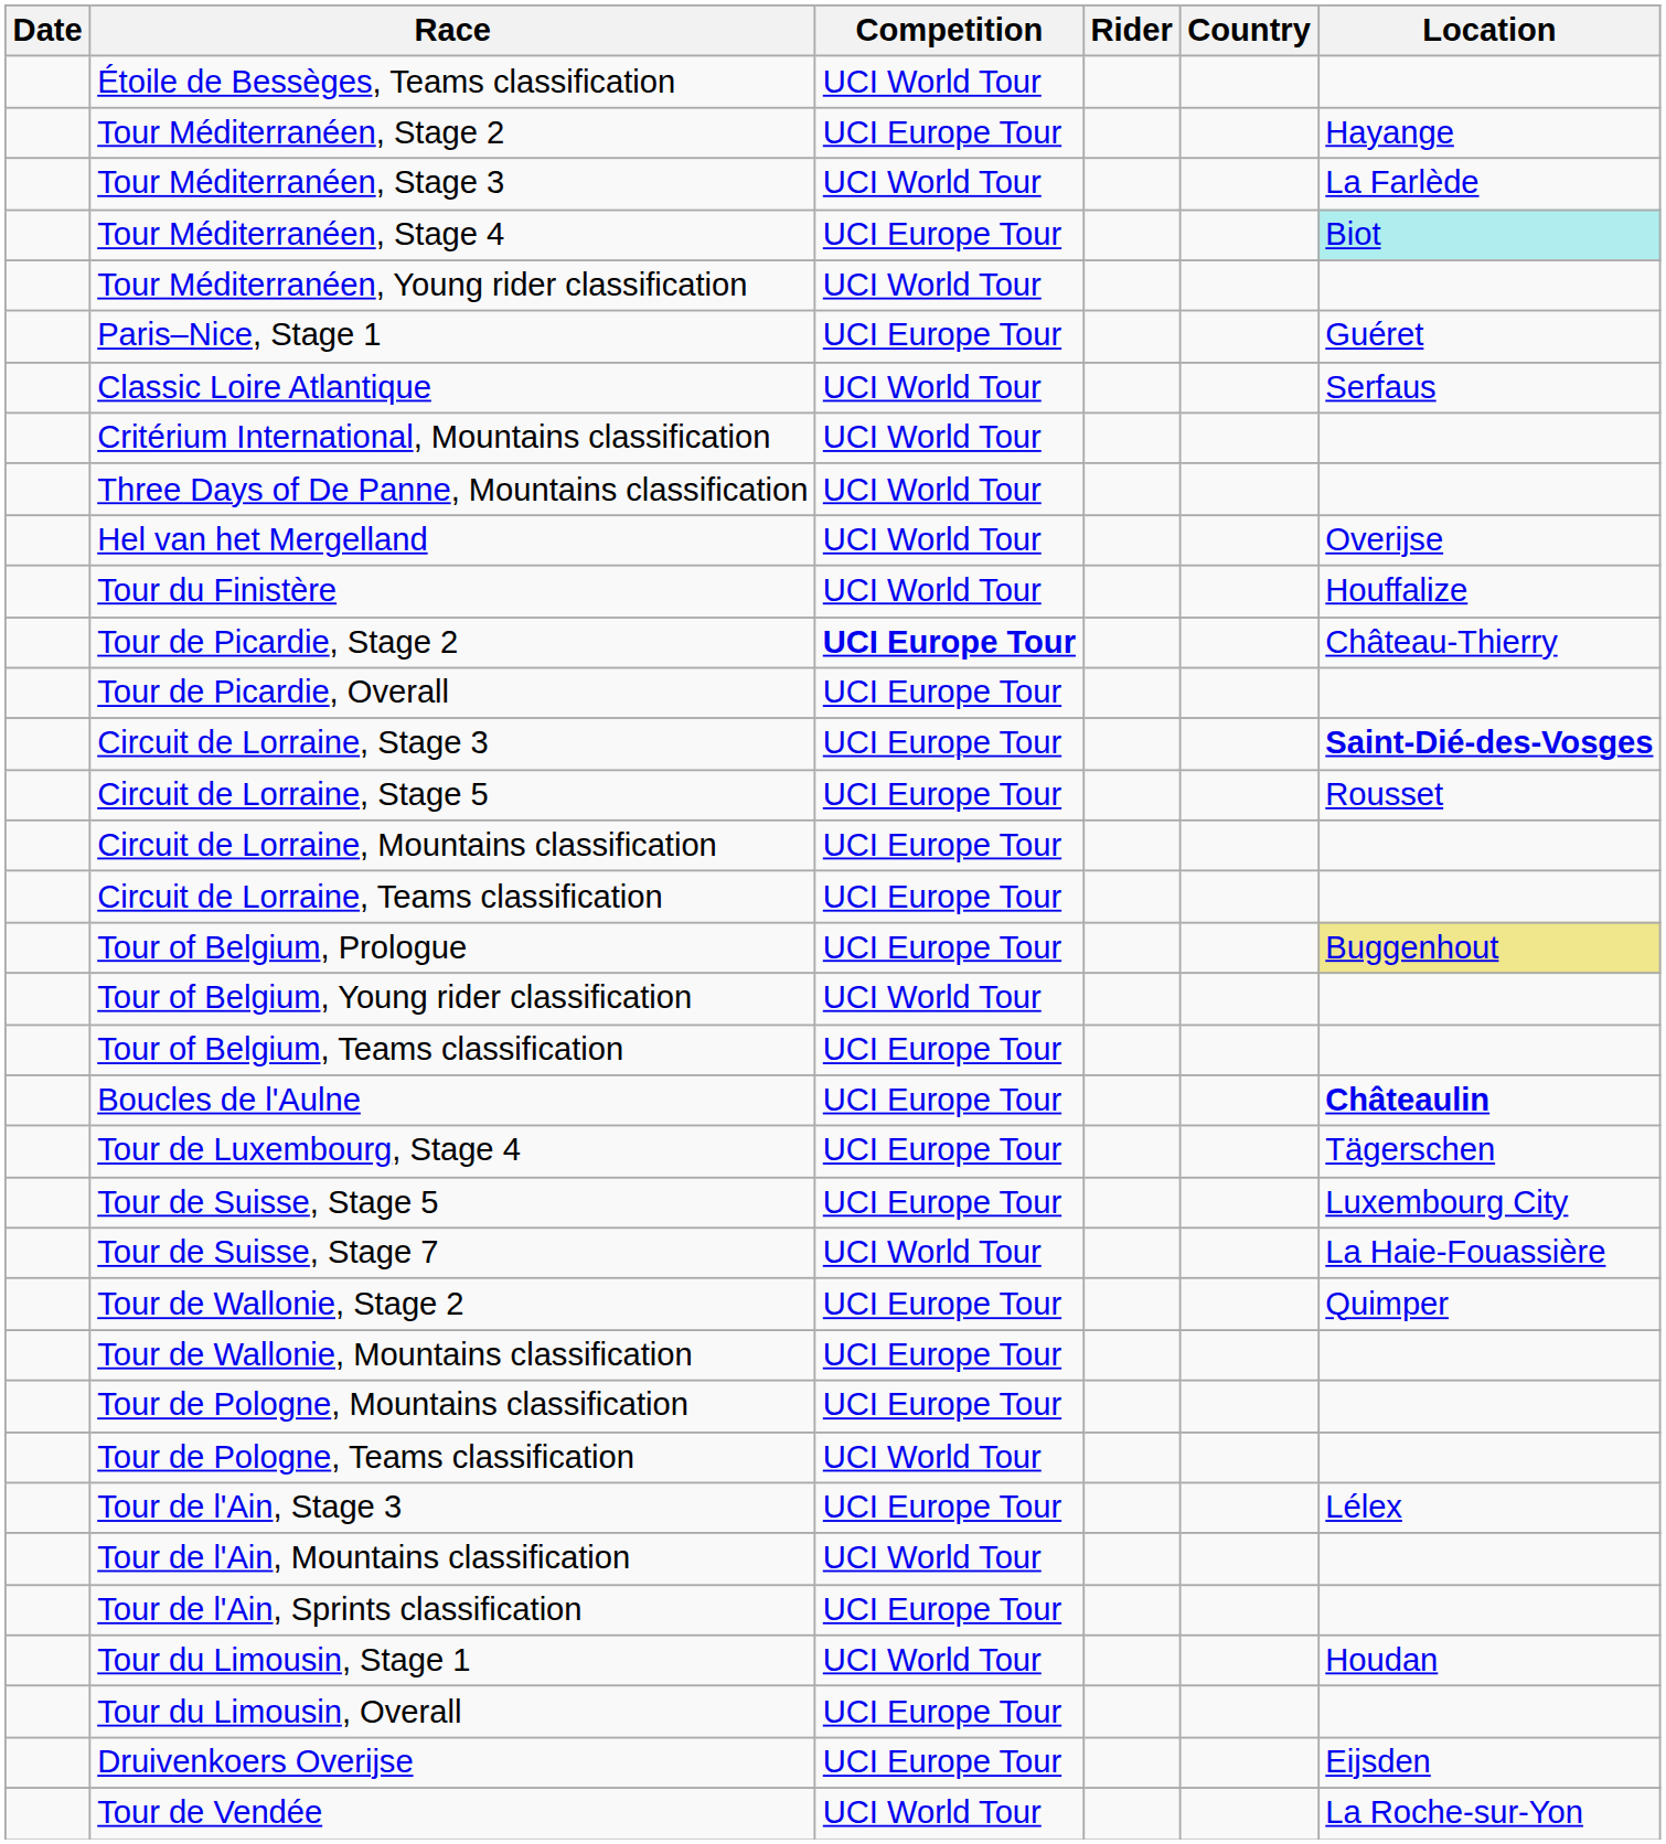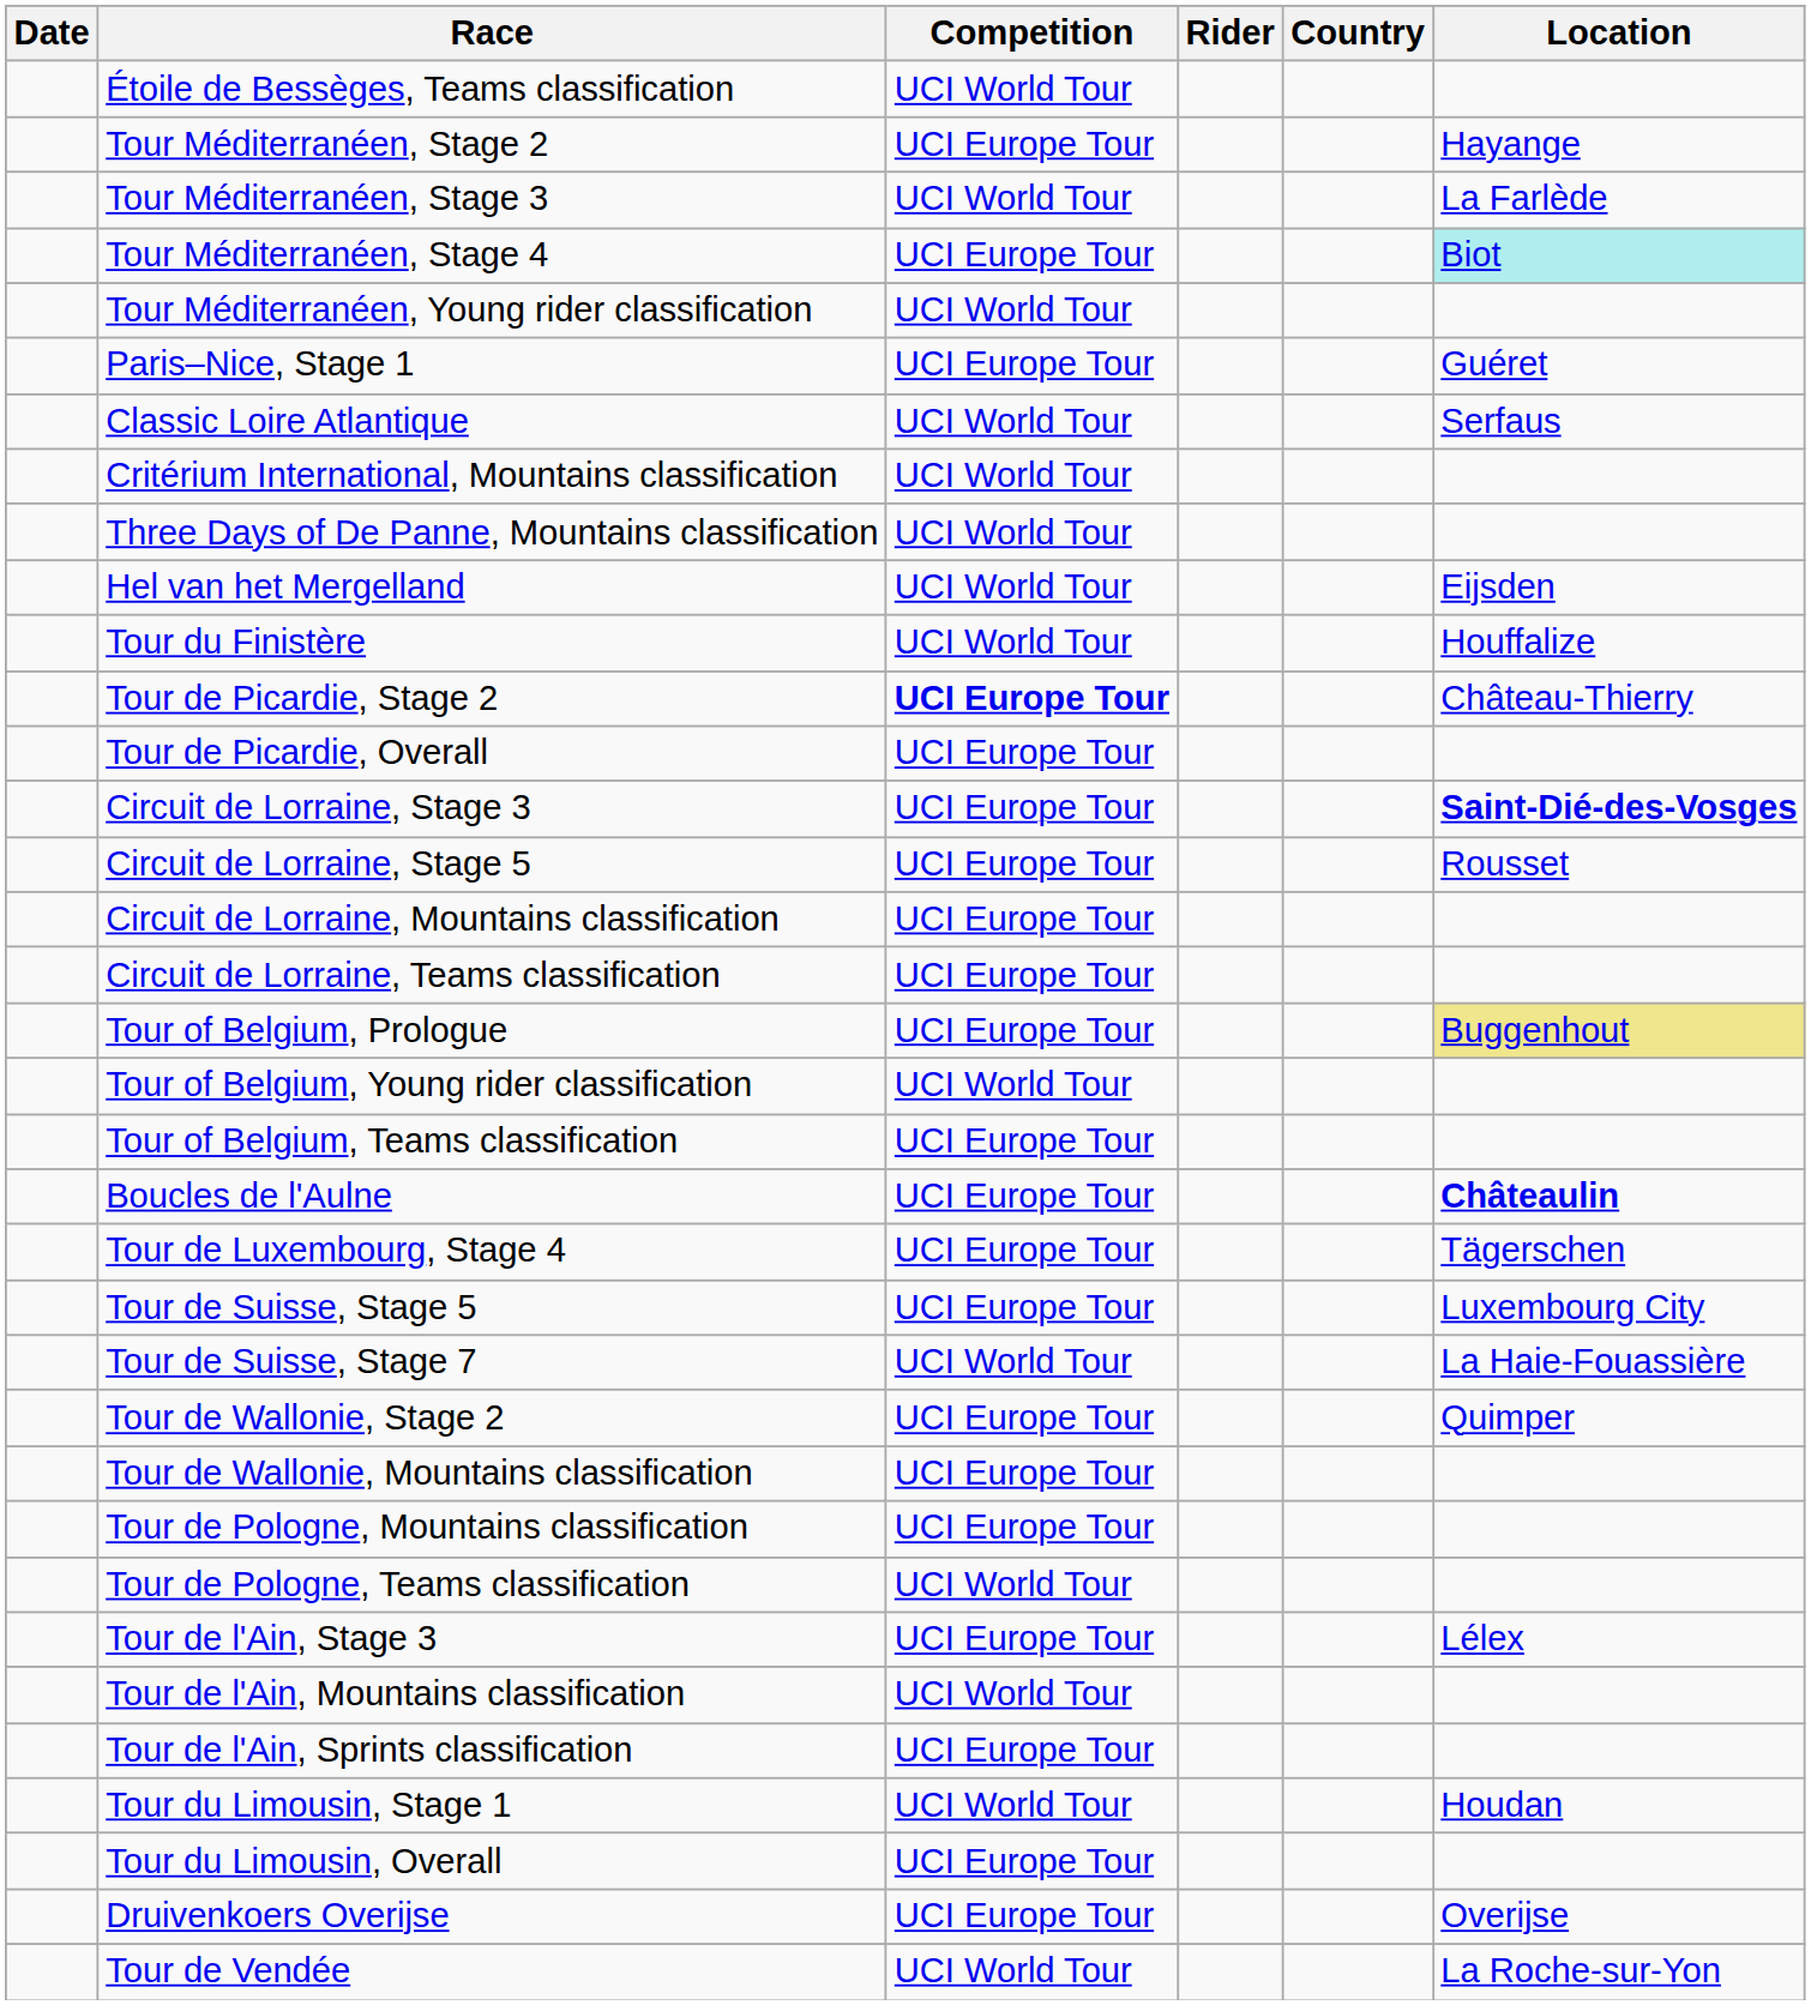Hel van het Mergelland | Location: Overijse -> Eijsden
Druivenkoers Overijse | Location: Eijsden -> Overijse
